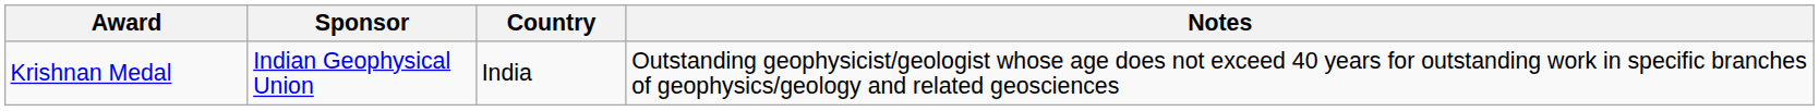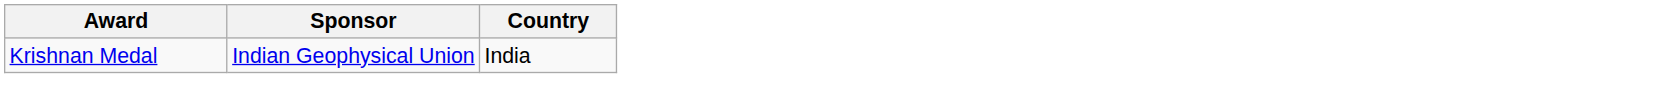- column: Notes | Outstanding geophysicist/geologist whose age does not exceed 40 years for outstanding work in specific branches of geophysics/geology and related geosciences
